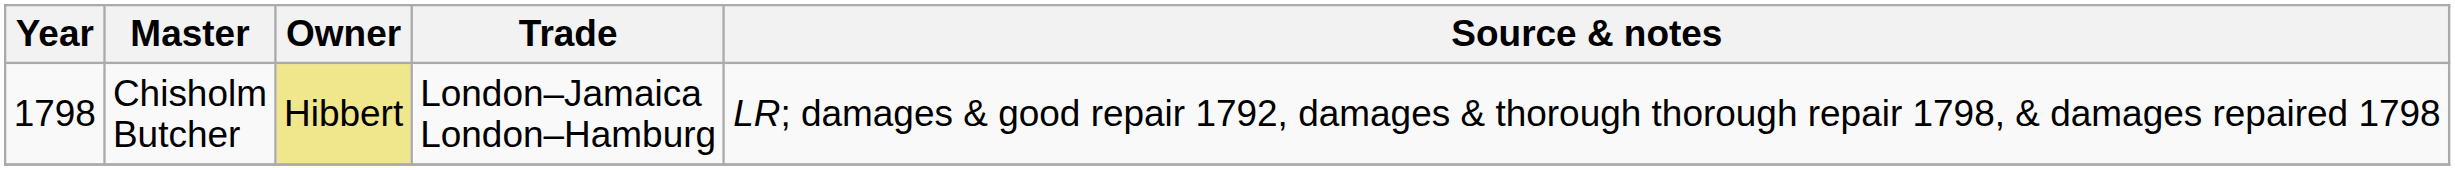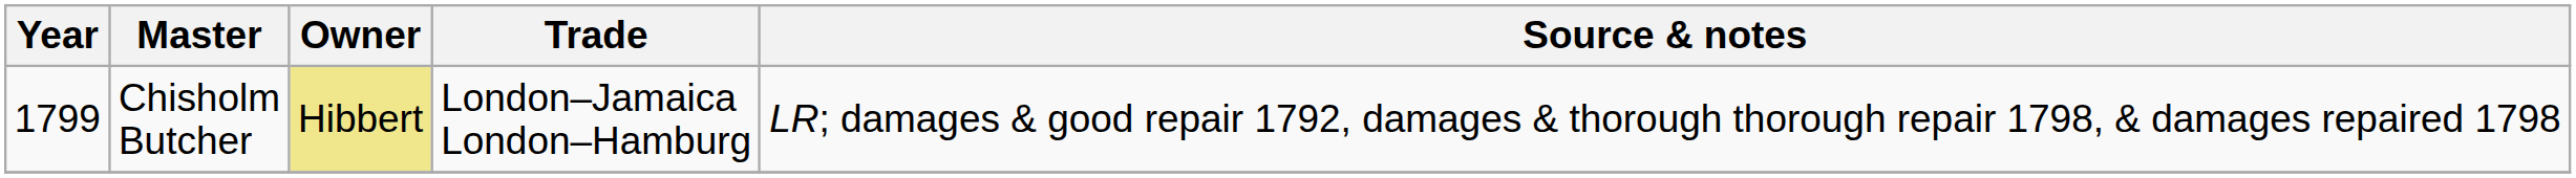Chisholm Butcher | Year: 1798 -> 1799
